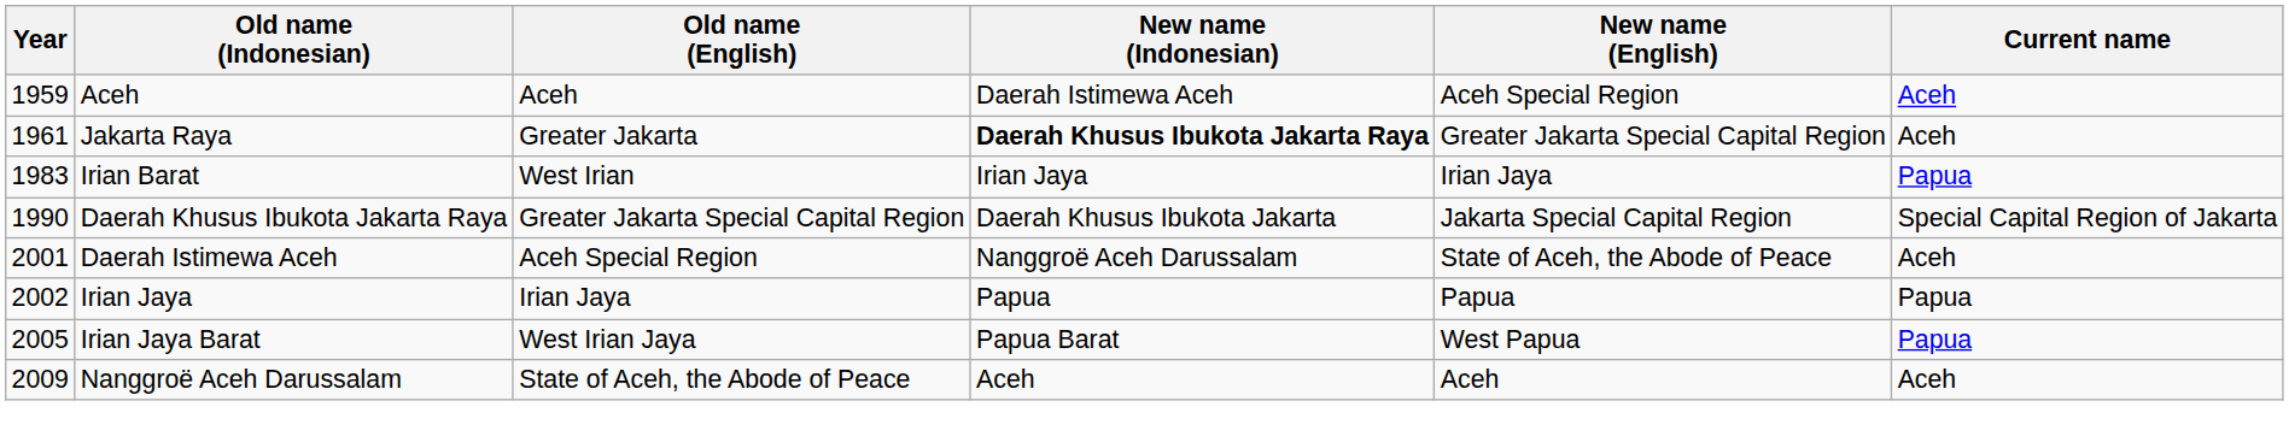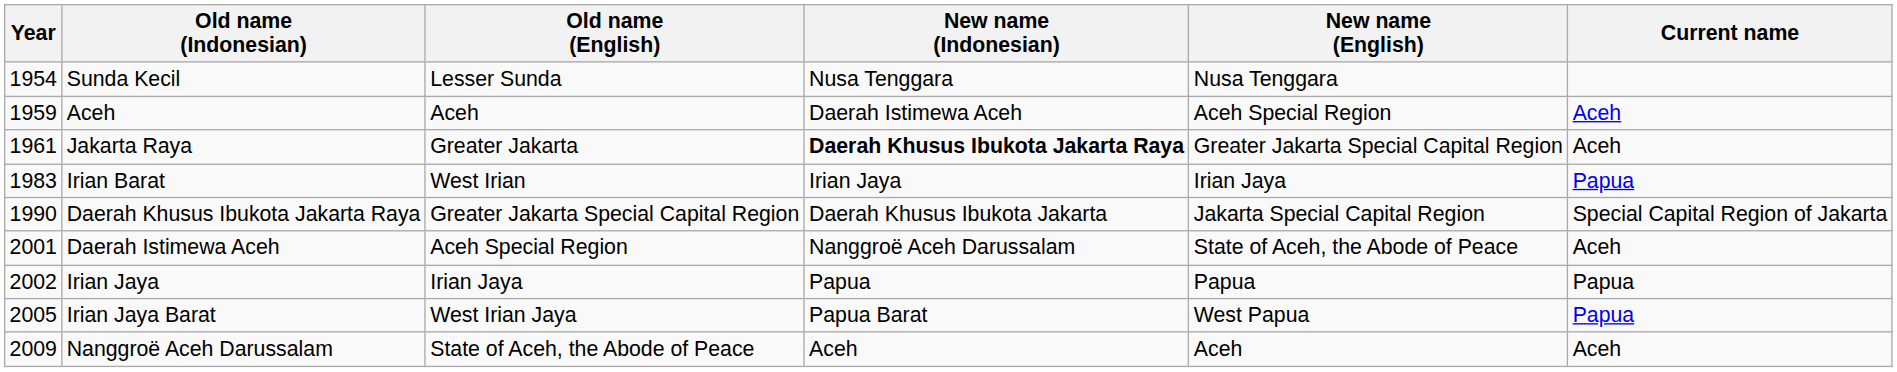+ row: 1954 | Sunda Kecil | Lesser Sunda | Nusa Tenggara | Nusa Tenggara
